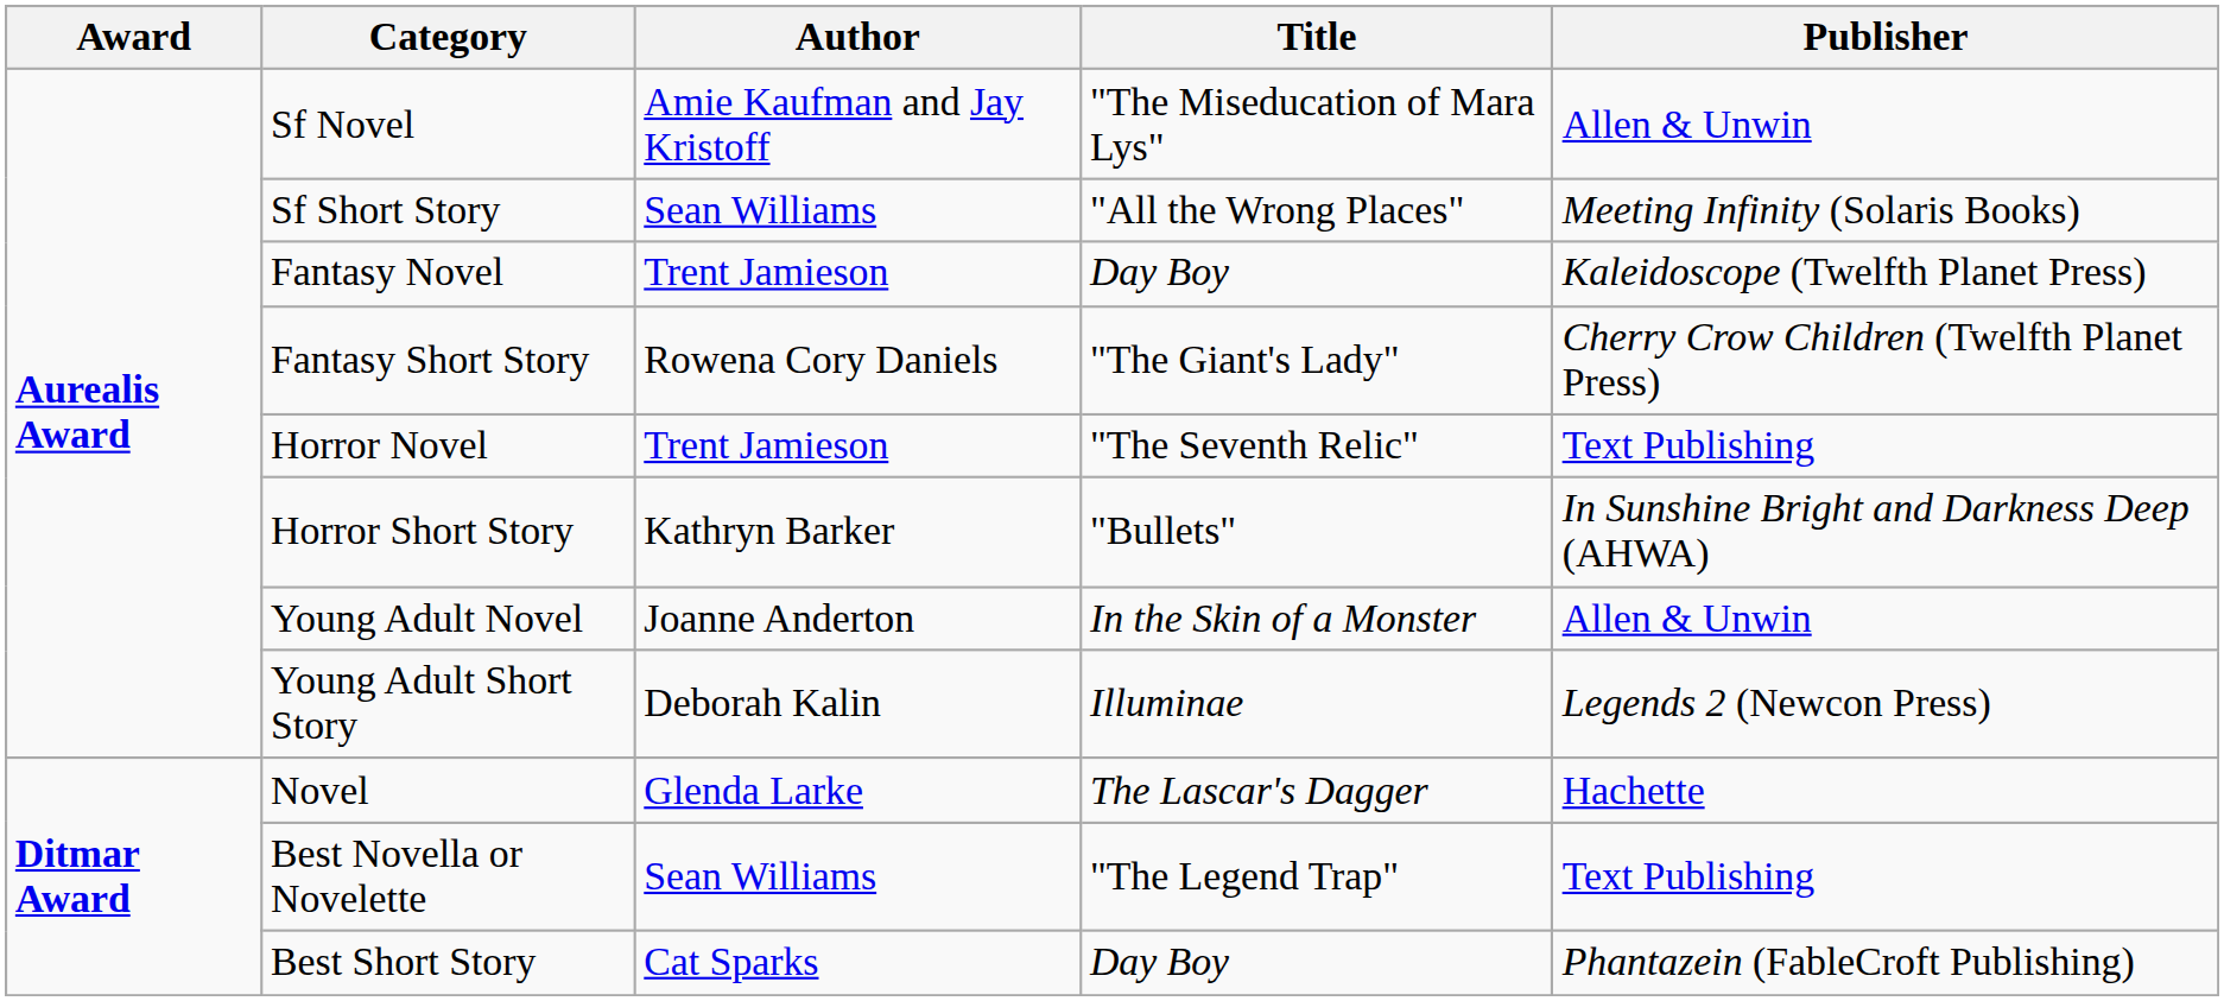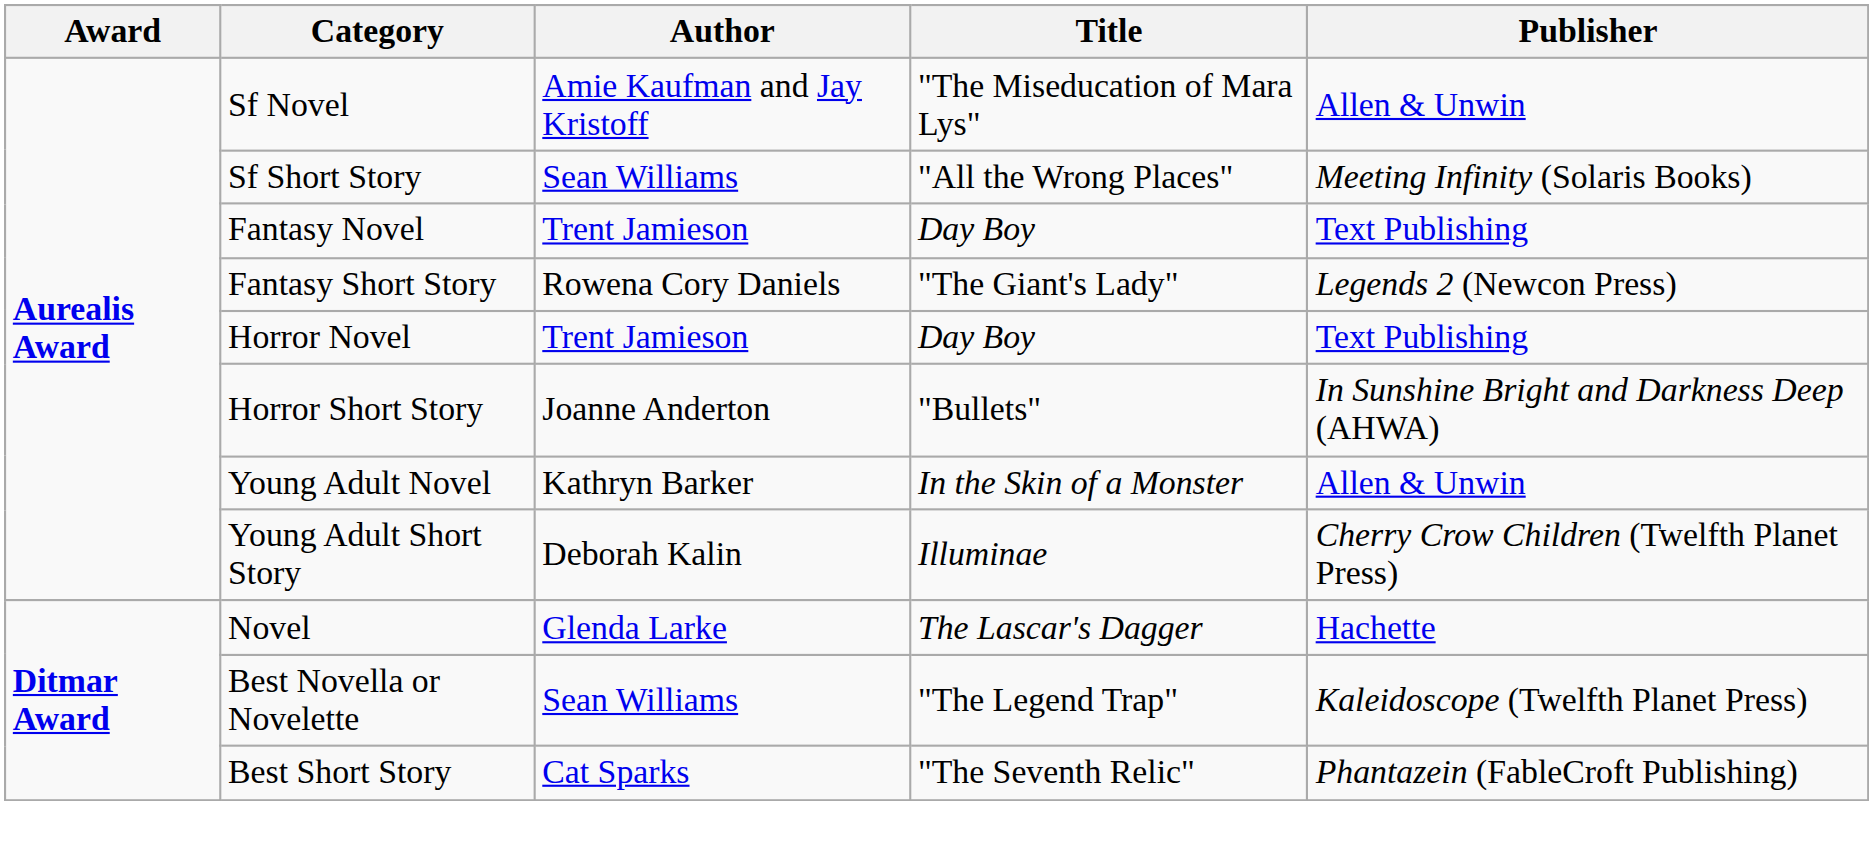Fantasy Novel | Publisher: Kaleidoscope (Twelfth Planet Press) -> Text Publishing
Fantasy Short Story | Publisher: Cherry Crow Children (Twelfth Planet Press) -> Legends 2 (Newcon Press)
Horror Novel | Title: "The Seventh Relic" -> Day Boy
Horror Short Story | Author: Kathryn Barker -> Joanne Anderton
Young Adult Novel | Author: Joanne Anderton -> Kathryn Barker
Young Adult Short Story | Publisher: Legends 2 (Newcon Press) -> Cherry Crow Children (Twelfth Planet Press)
Best Novella or Novelette | Publisher: Text Publishing -> Kaleidoscope (Twelfth Planet Press)
Best Short Story | Title: Day Boy -> "The Seventh Relic"
